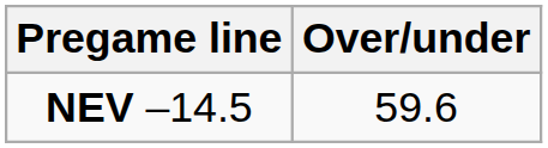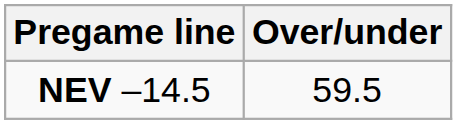NEV –14.5 | Over/under: 59.6 -> 59.5
